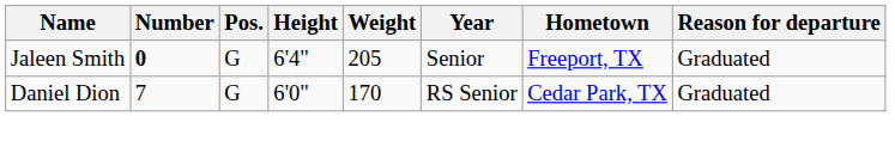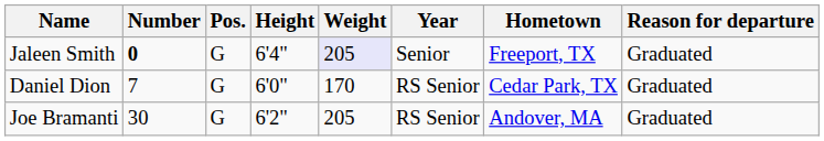Jaleen Smith | Weight: no background -> lavender background
+ row: Joe Bramanti | 30 | G | 6'2" | 205 | RS Senior | Andover, MA | Graduated
